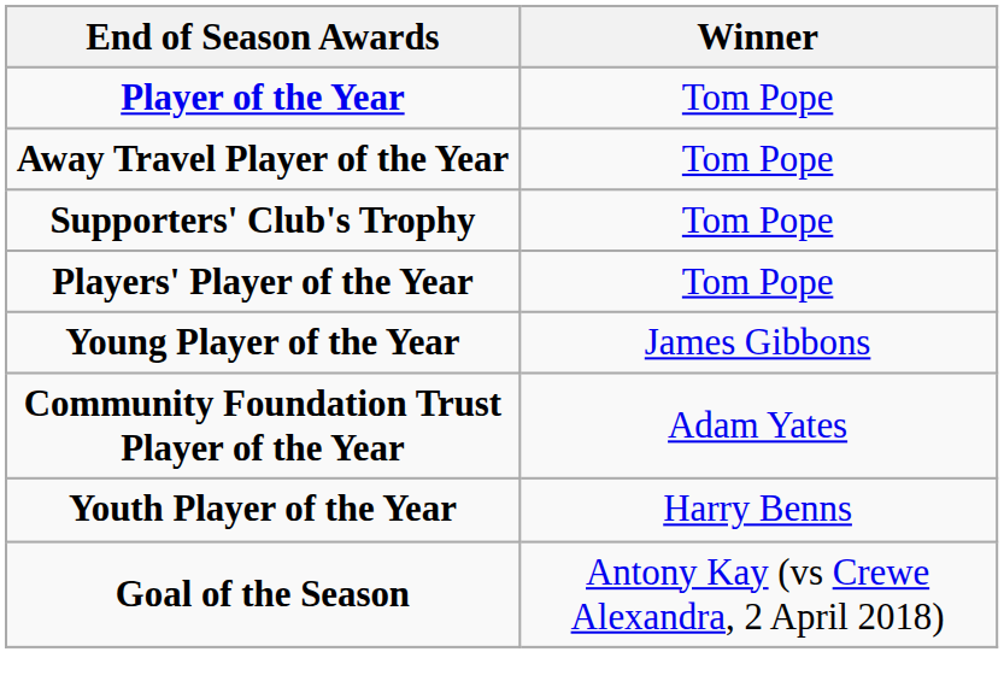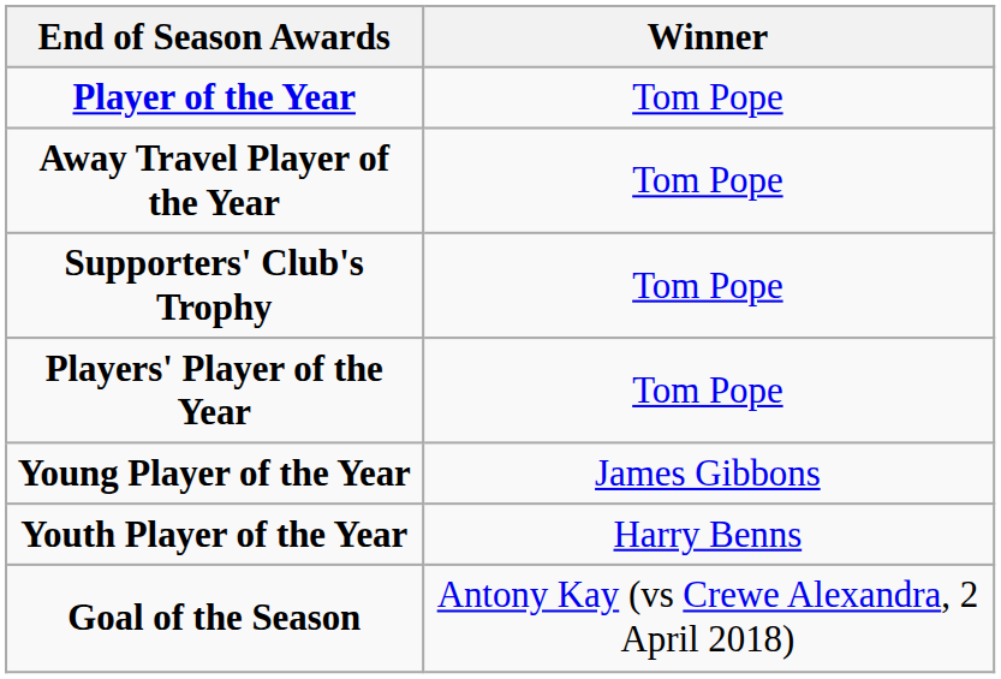- row: Community Foundation Trust Player of the Year | Adam Yates
